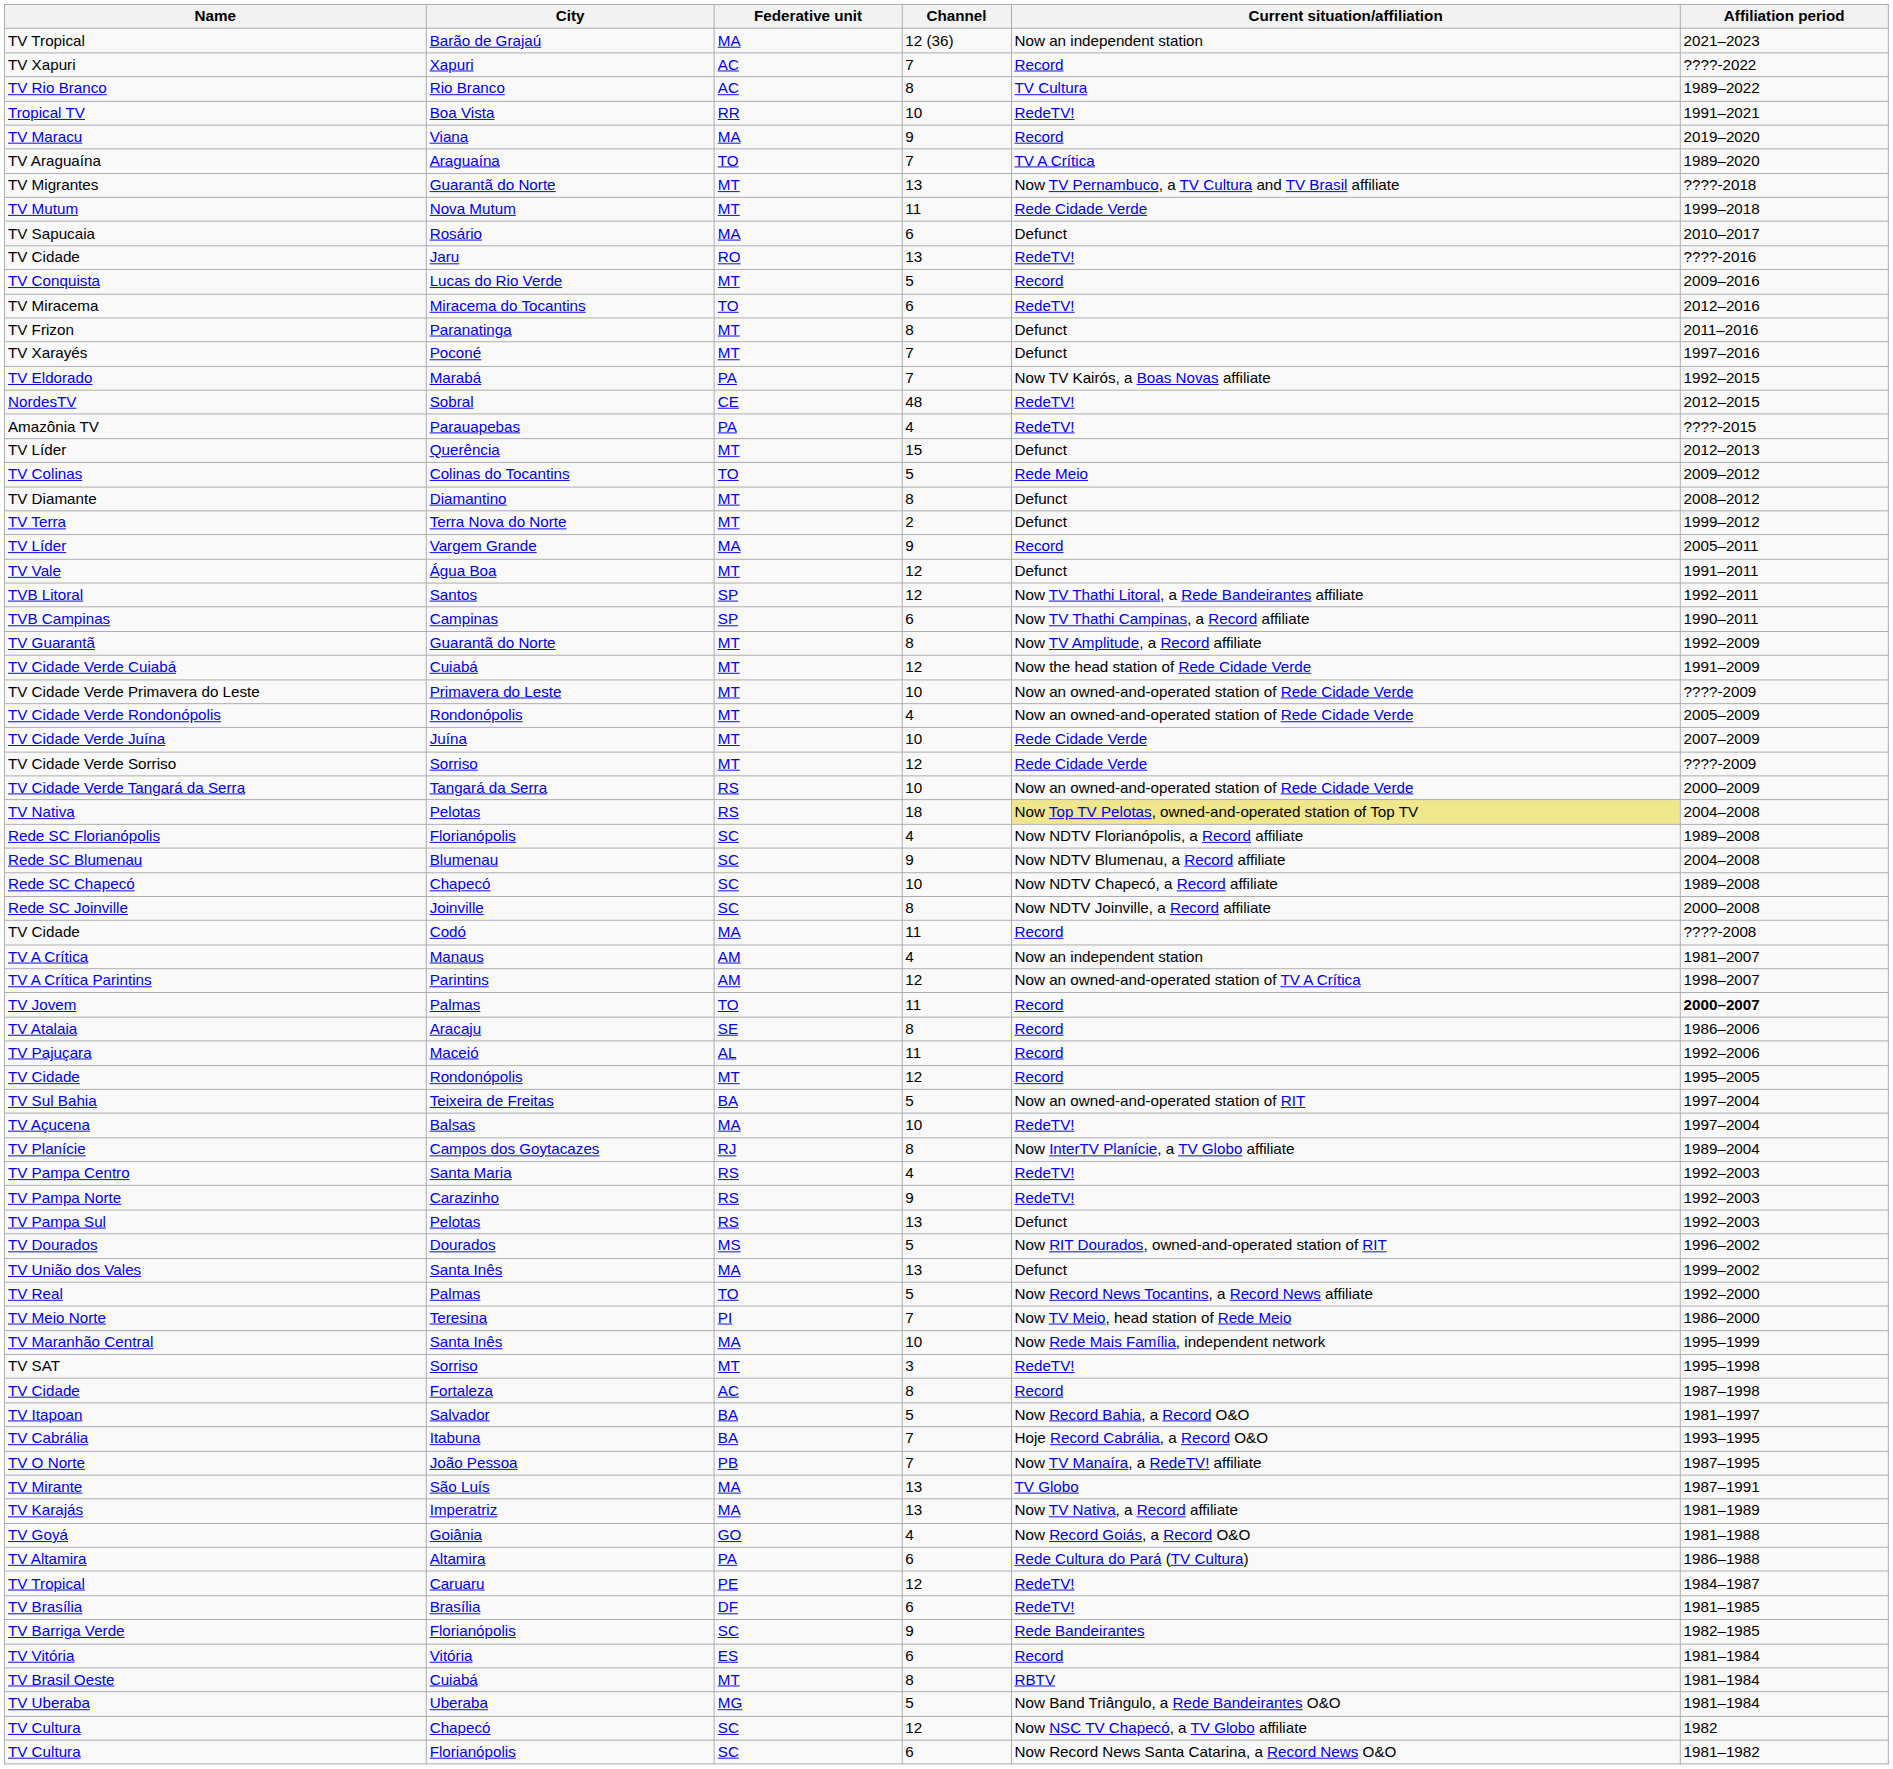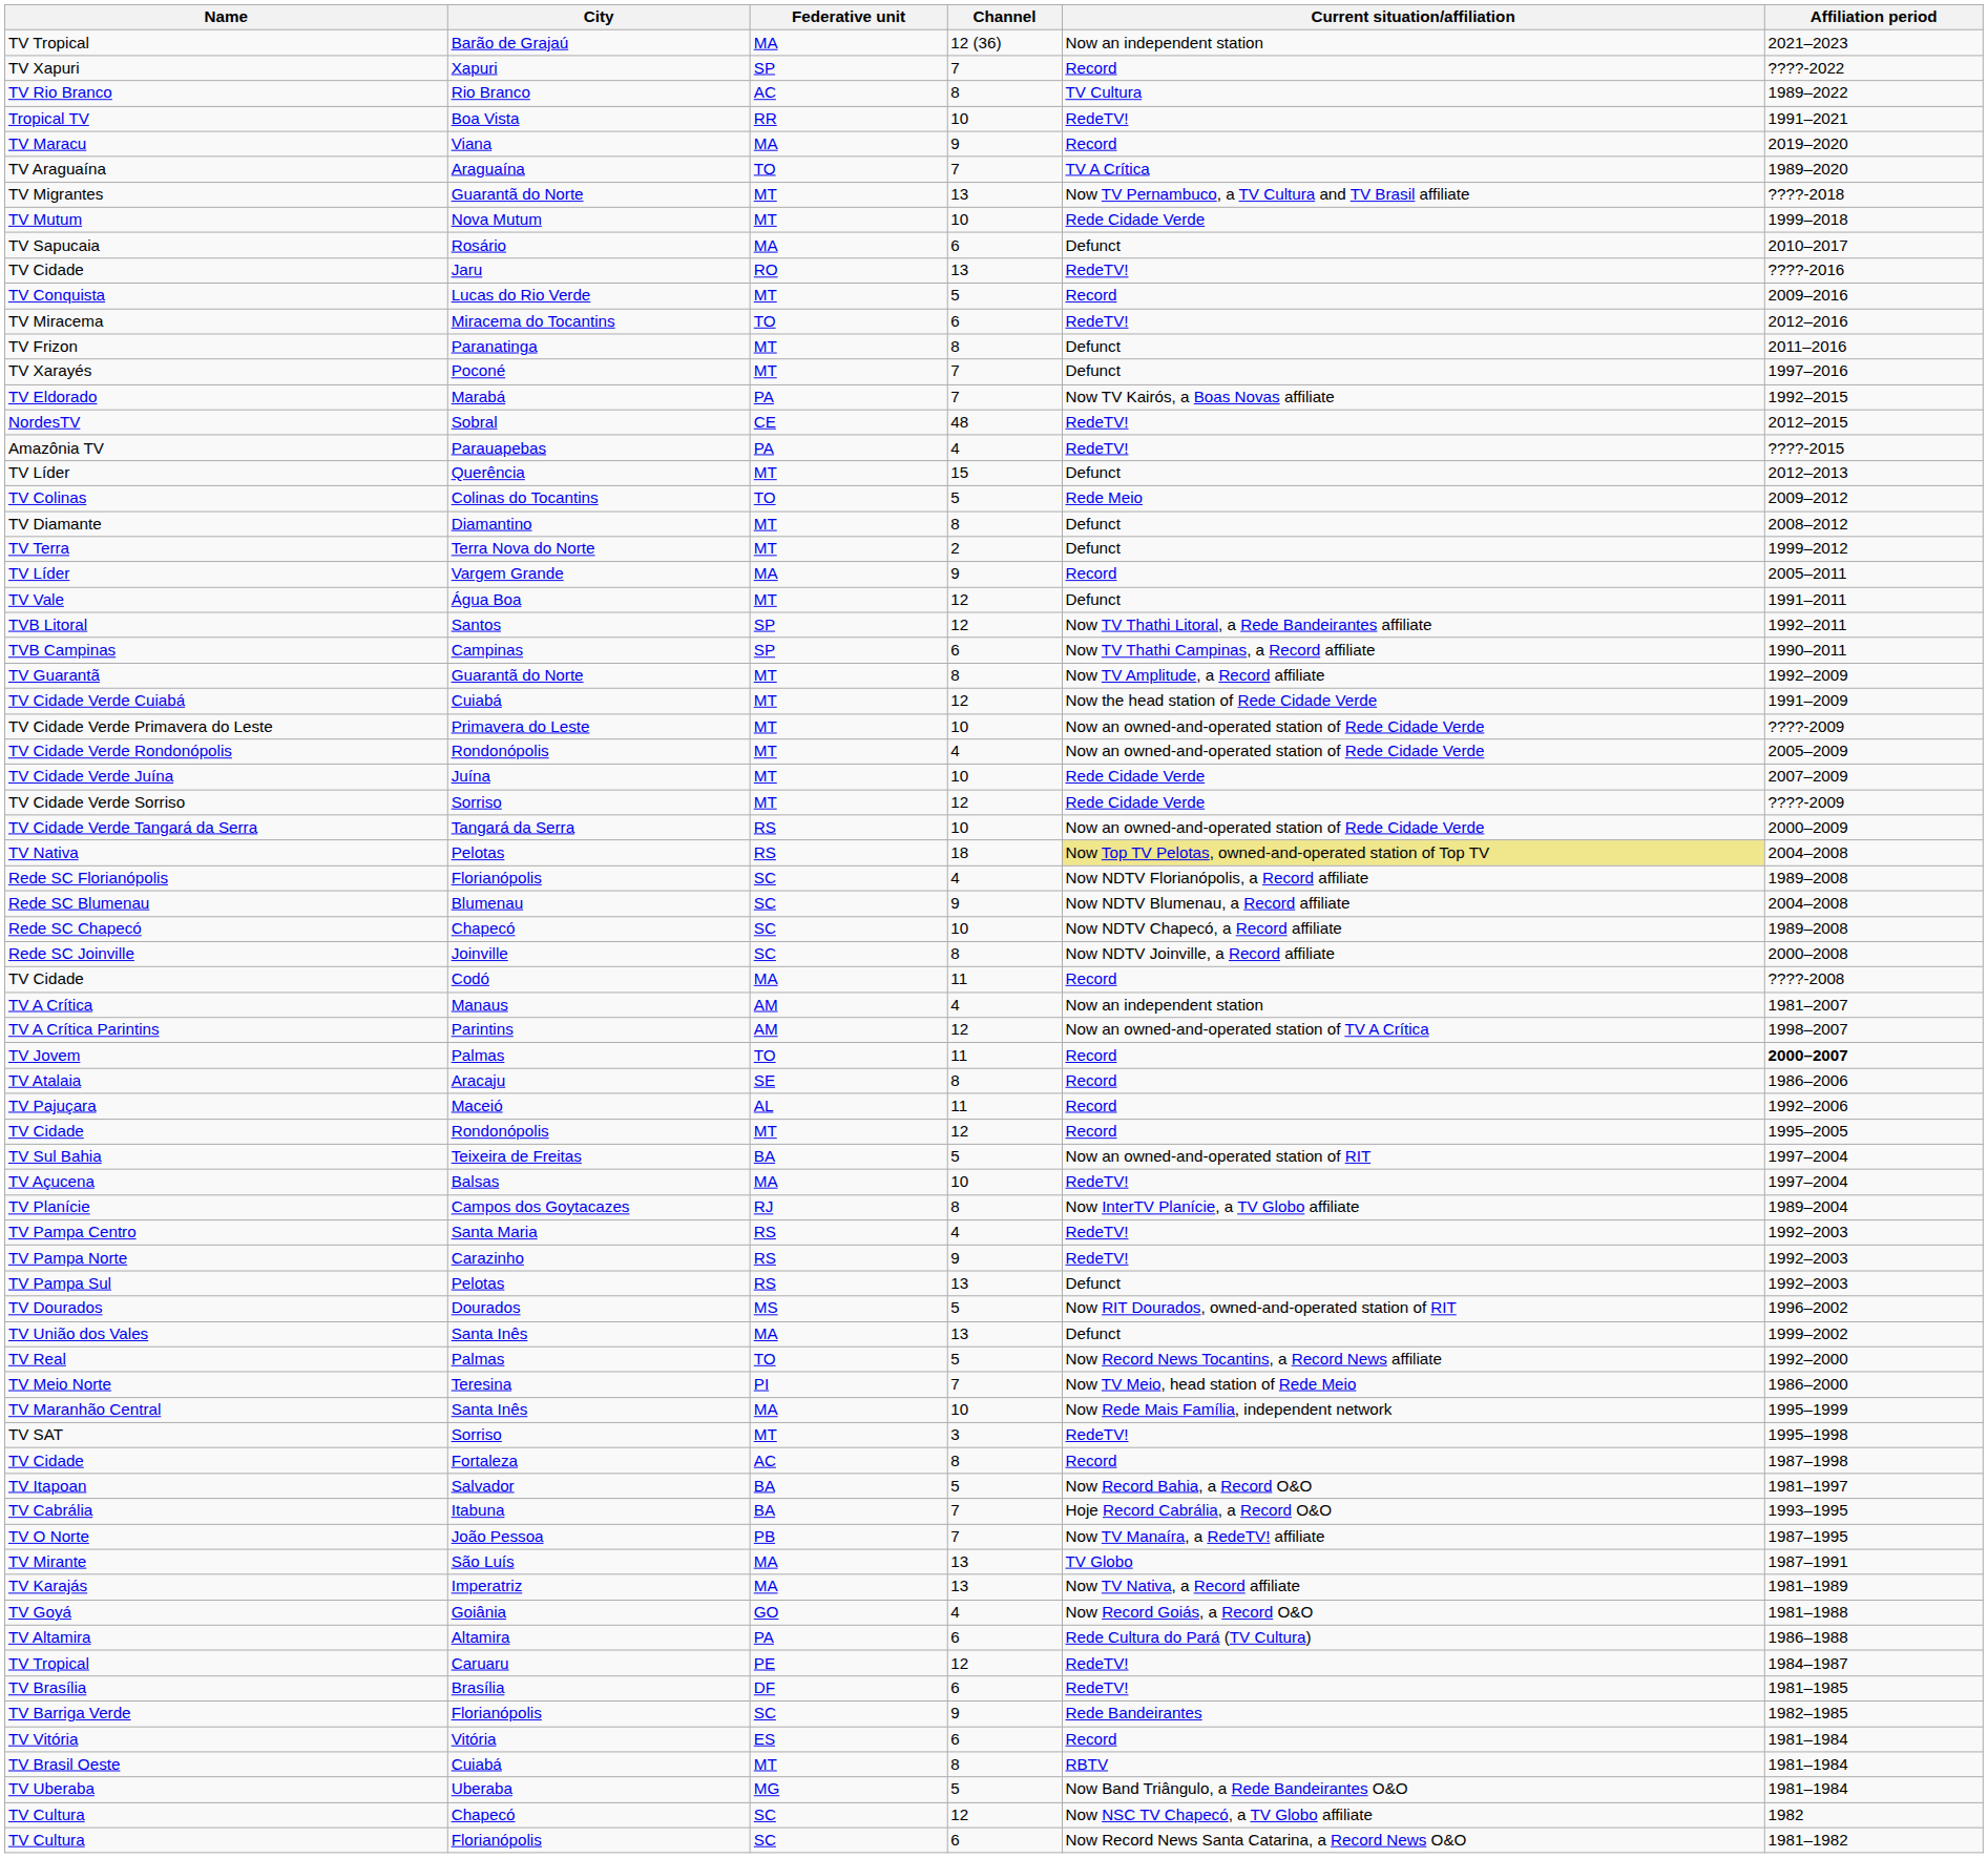TV Xapuri | Federative unit: AC -> SP
TV Mutum | Channel: 11 -> 10
